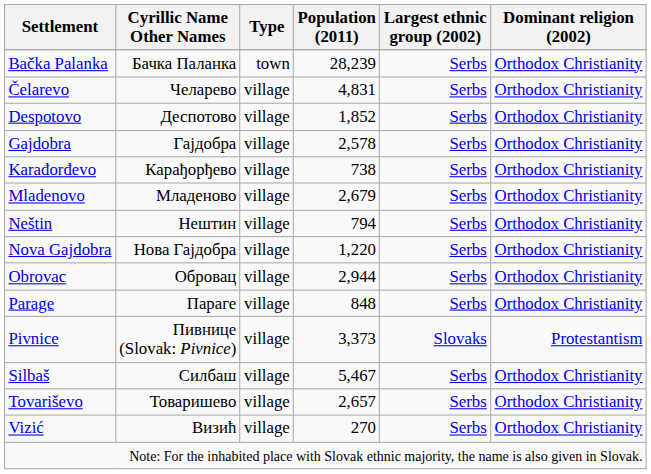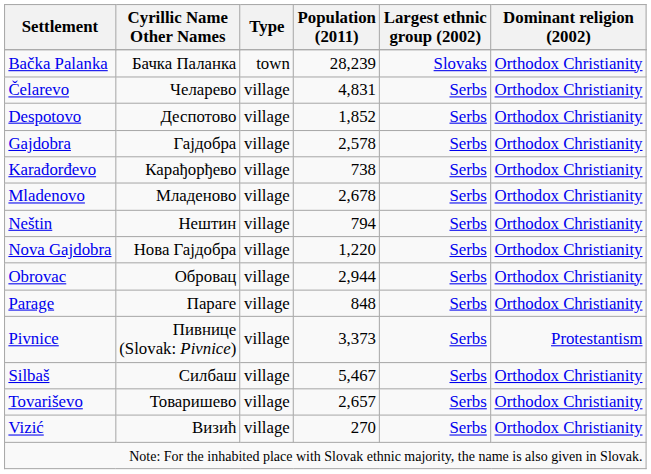Bačka Palanka | Largest ethnic group (2002): Serbs -> Slovaks
Mladenovo | Population (2011): 2,679 -> 2,678
Pivnice | Largest ethnic group (2002): Slovaks -> Serbs
